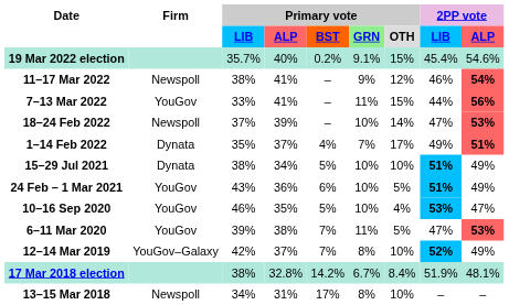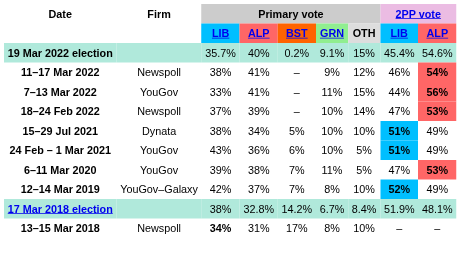- row: 1–14 Feb 2022 | Dynata | 35% | 37% | 4% | 7% | 17% | 49% | 51%
- row: 10–16 Sep 2020 | YouGov | 46% | 35% | 5% | 10% | 4% | 53% | 47%
13–15 Mar 2018 | Primary vote / LIB: normal -> bold
